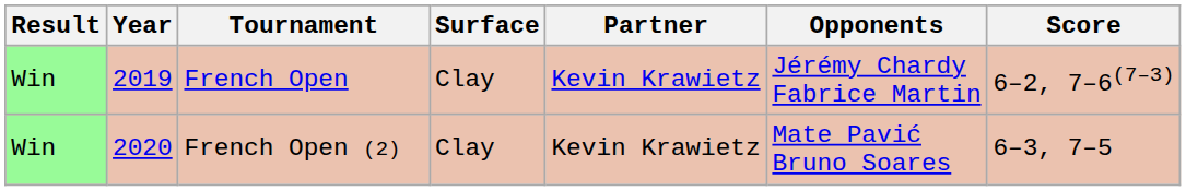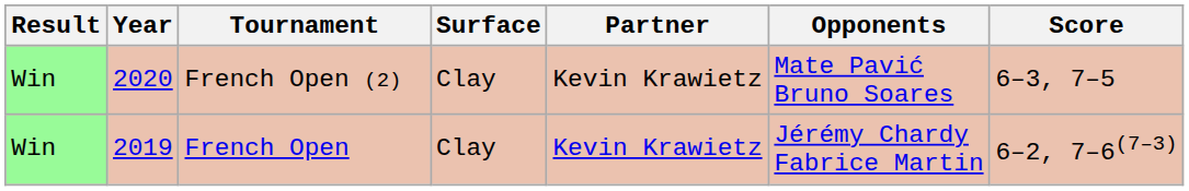rows swapped: French Open <-> French Open (2)
